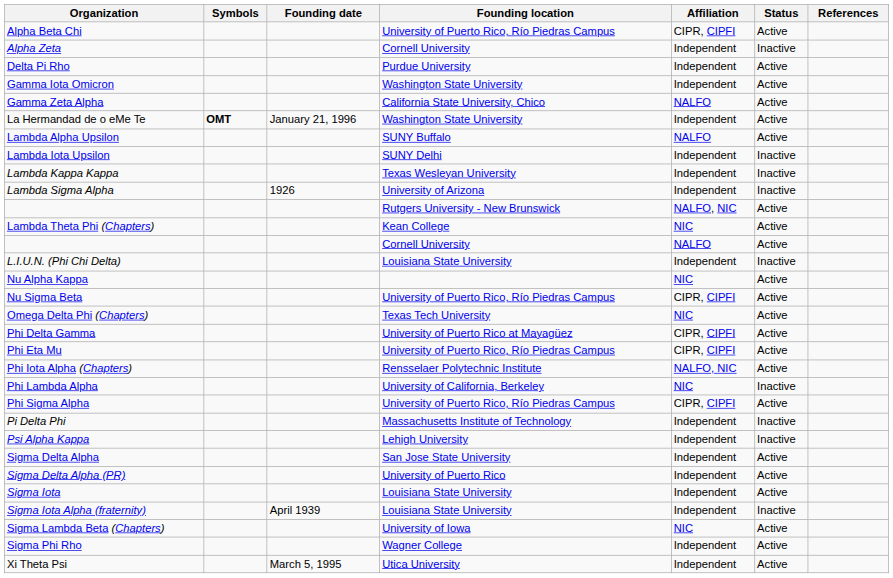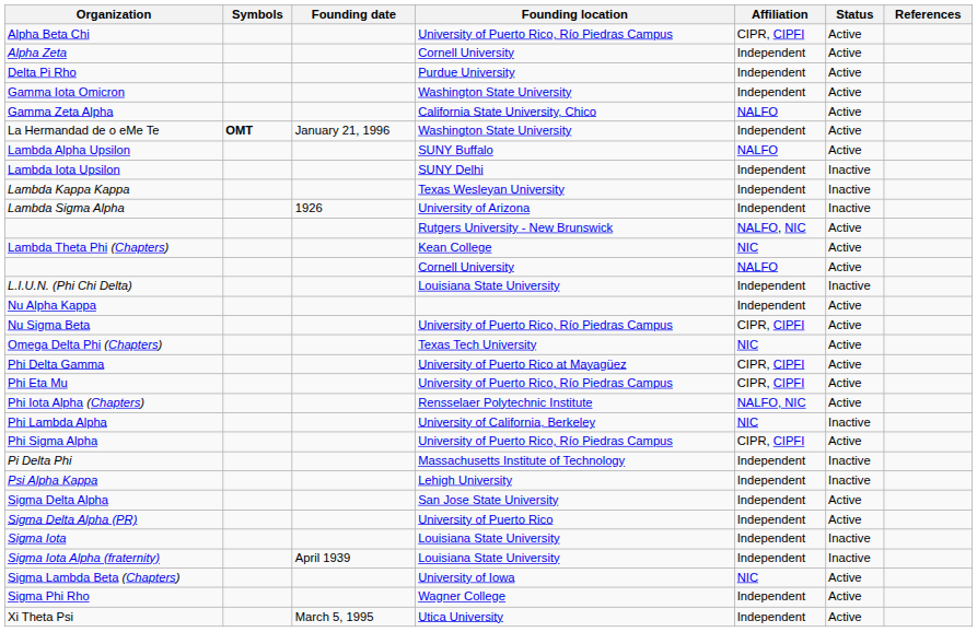Alpha Zeta | Status: Inactive -> Active
Nu Alpha Kappa | Affiliation: NIC -> Independent
Sigma Iota | Status: Active -> Inactive
